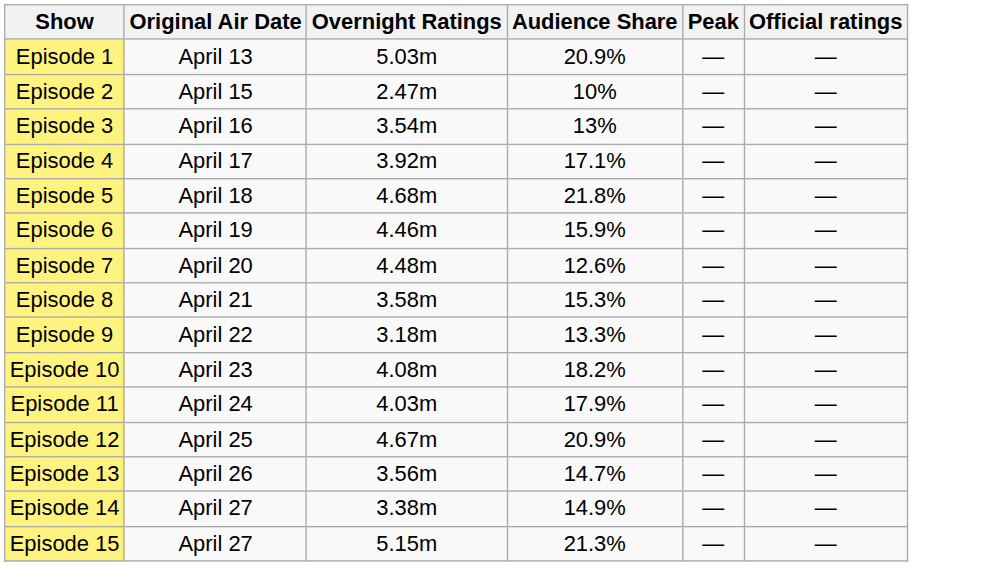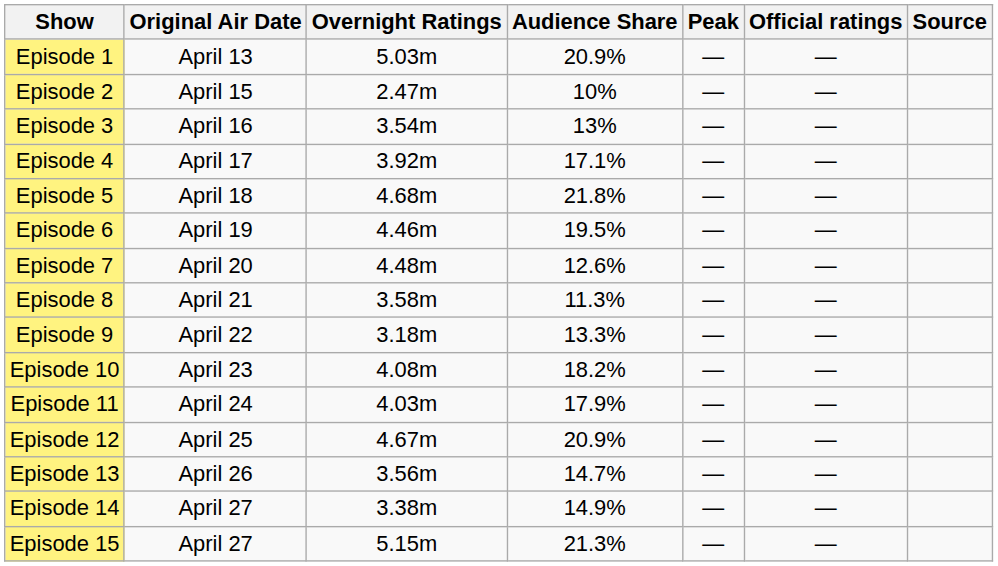+ column: Source
Episode 6 | Audience Share: 15.9% -> 19.5%
Episode 8 | Audience Share: 15.3% -> 11.3%
